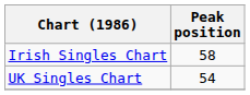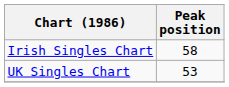UK Singles Chart | Peak position: 54 -> 53
